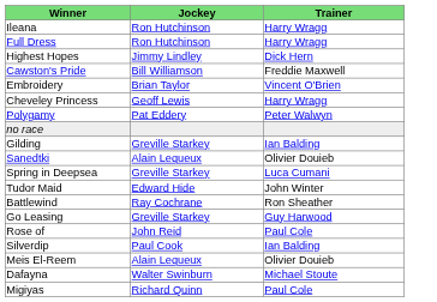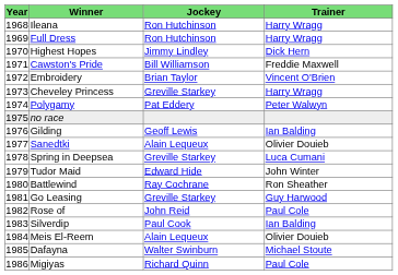+ column: Year | 1968 | 1969 | 1970 | 1971 | 1972 | 1973 | 1974 | 1975 | 1976 | 1977 | 1978 | 1979 | 1980 | 1981 | 1982 | 1983 | 1984 | 1985 | 1986
Cheveley Princess | Jockey: Geoff Lewis -> Greville Starkey
Gilding | Jockey: Greville Starkey -> Geoff Lewis
